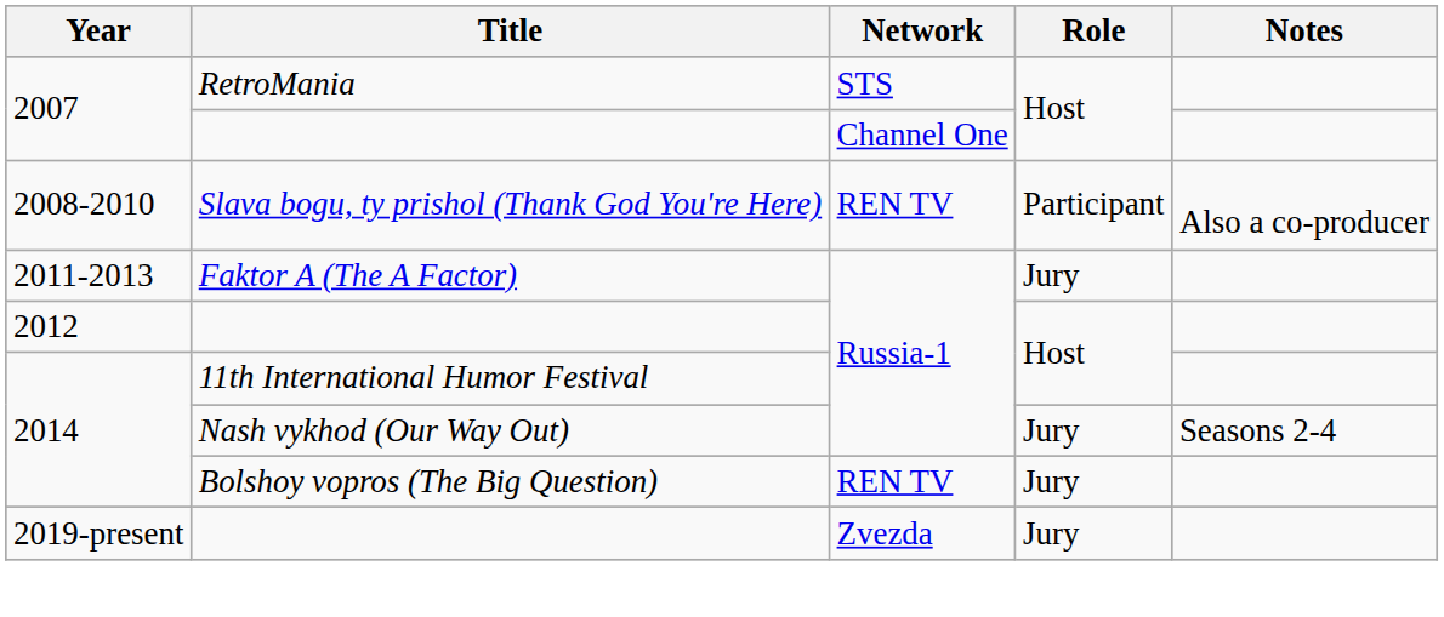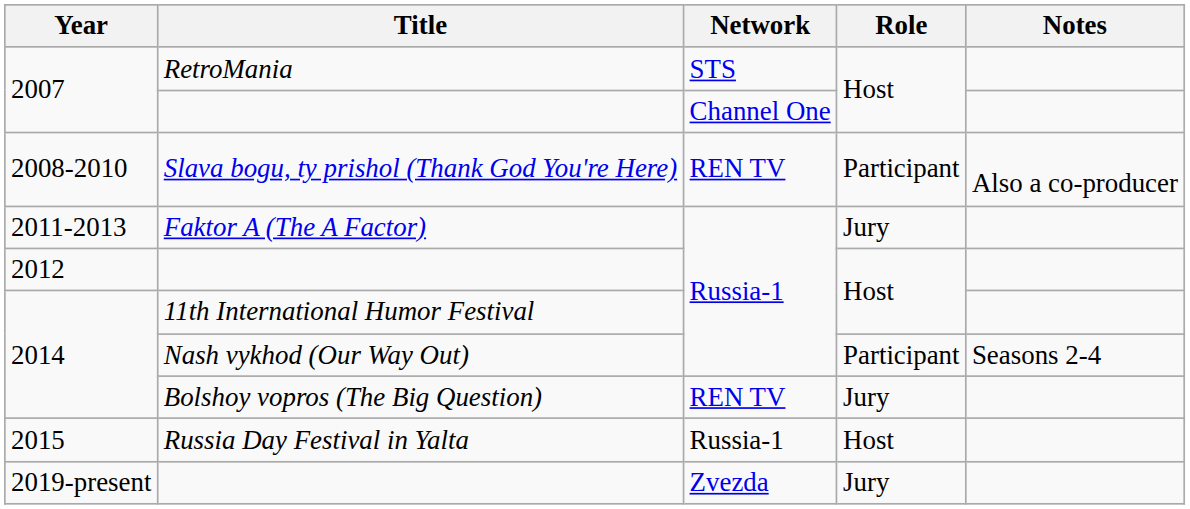Nash vykhod (Our Way Out) | Role: Jury -> Participant
+ row: 2015 | Russia Day Festival in Yalta | Russia-1 | Host
